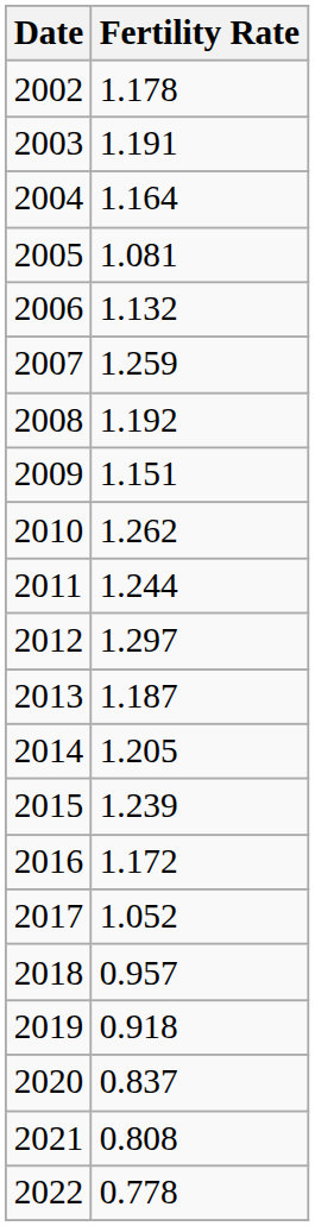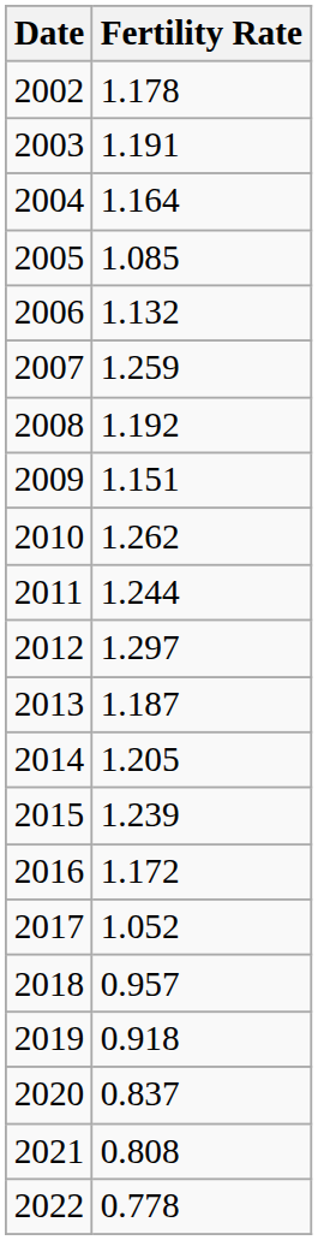2005 | Fertility Rate: 1.081 -> 1.085
